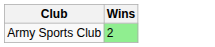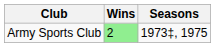+ column: Seasons | 1973‡, 1975
